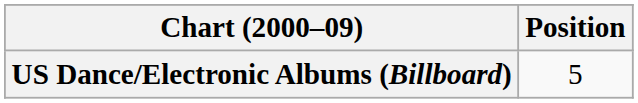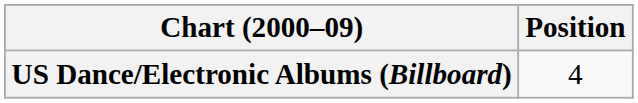US Dance/Electronic Albums (Billboard) | Position: 5 -> 4
